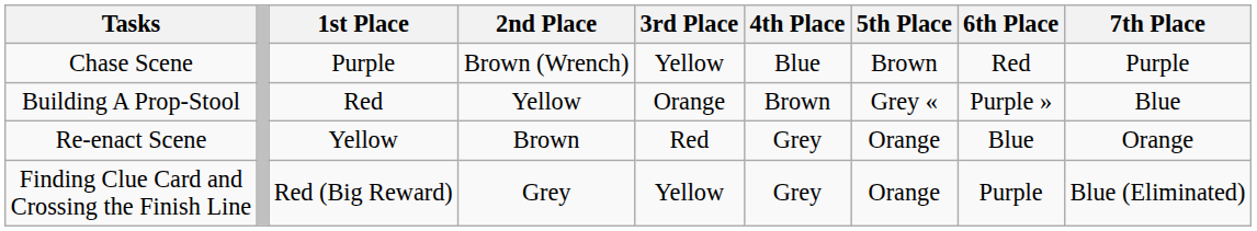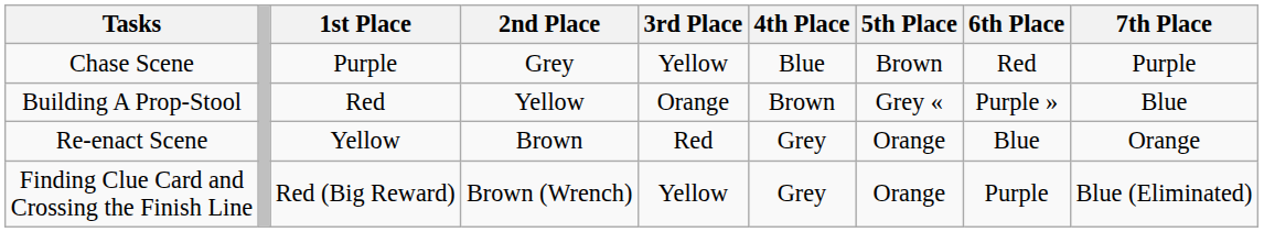Chase Scene | 2nd Place: Brown (Wrench) -> Grey
Finding Clue Card and Crossing the Finish Line | 2nd Place: Grey -> Brown (Wrench)
